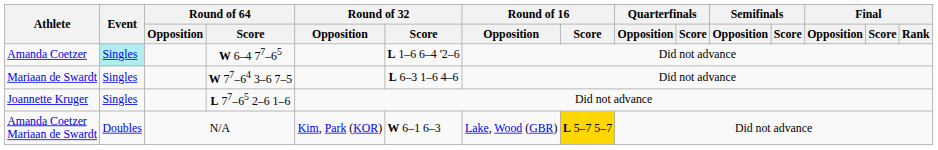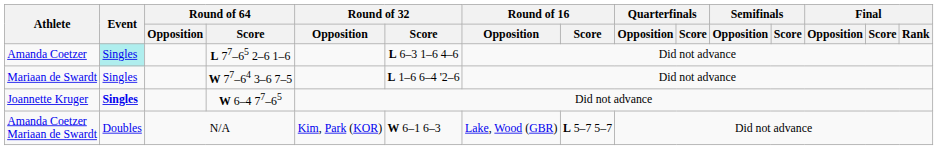Amanda Coetzer | Round of 64 / Score: W 6–4 77–65 -> L 77–65 2–6 1–6
Amanda Coetzer | Round of 32 / Score: L 1–6 6–4 '2–6 -> L 6–3 1–6 4–6
Mariaan de Swardt | Round of 32 / Score: L 6–3 1–6 4–6 -> L 1–6 6–4 '2–6
Joannette Kruger | Event: normal -> bold
Joannette Kruger | Round of 64 / Score: L 77–65 2–6 1–6 -> W 6–4 77–65
Amanda Coetzer Mariaan de Swardt | Round of 16 / Score: gold background -> no background
